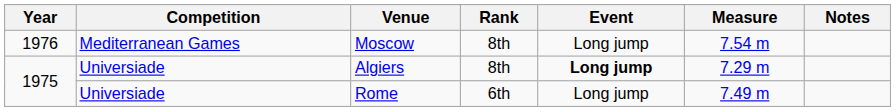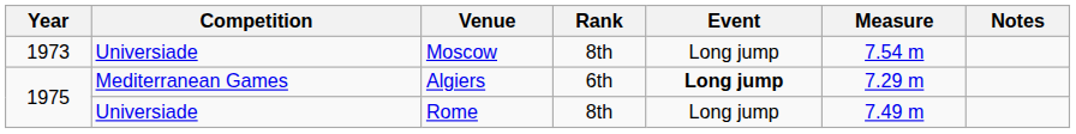Moscow | Year: 1976 -> 1973
Moscow | Competition: Mediterranean Games -> Universiade
Algiers | Competition: Universiade -> Mediterranean Games
Algiers | Rank: 8th -> 6th
Rome | Rank: 6th -> 8th
